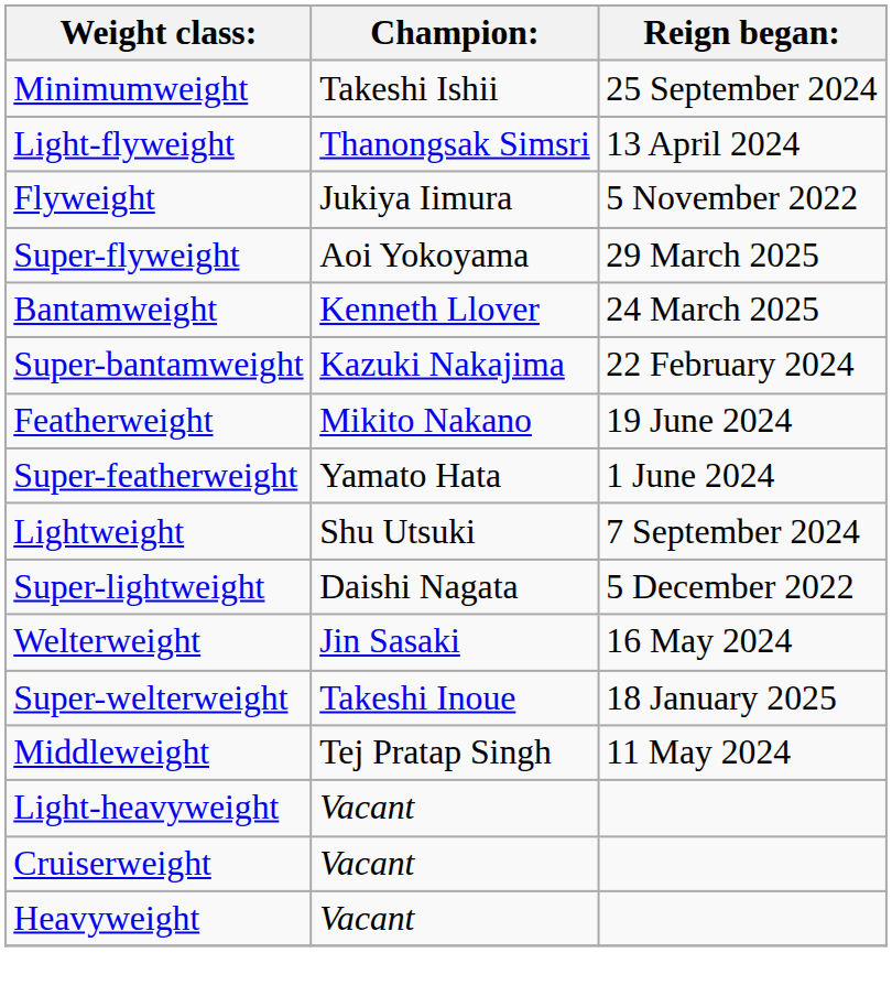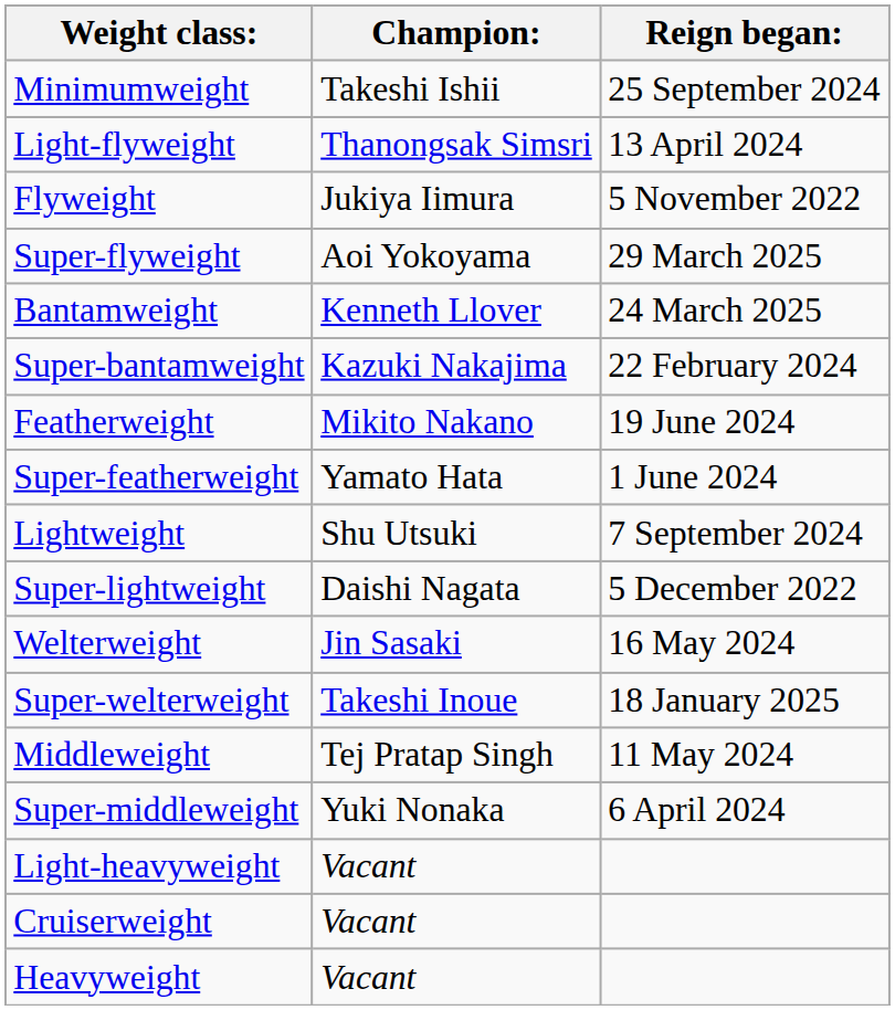+ row: Super-middleweight | Yuki Nonaka | 6 April 2024
